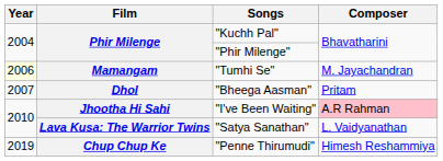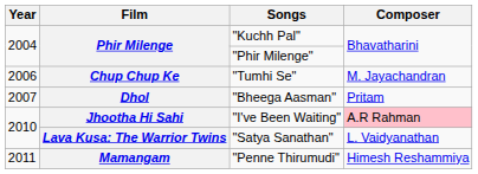"Tumhi Se" | Year: lightyellow background -> no background
"Tumhi Se" | Film: Mamangam -> Chup Chup Ke
"Penne Thirumudi" | Year: 2019 -> 2011
"Penne Thirumudi" | Film: Chup Chup Ke -> Mamangam
